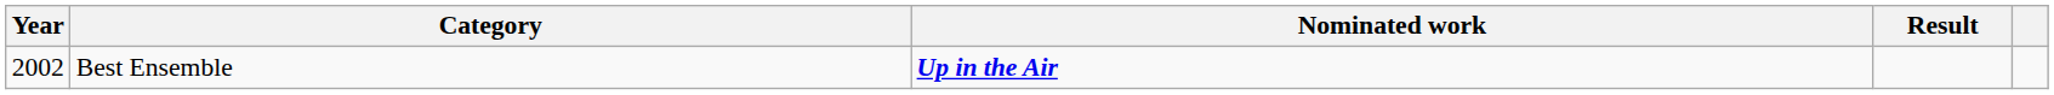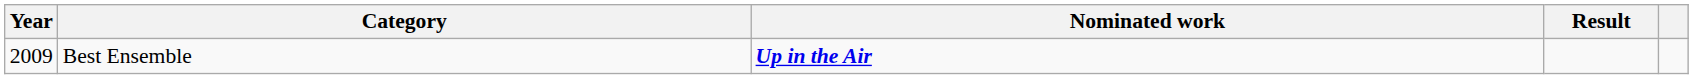Best Ensemble | Year: 2002 -> 2009
